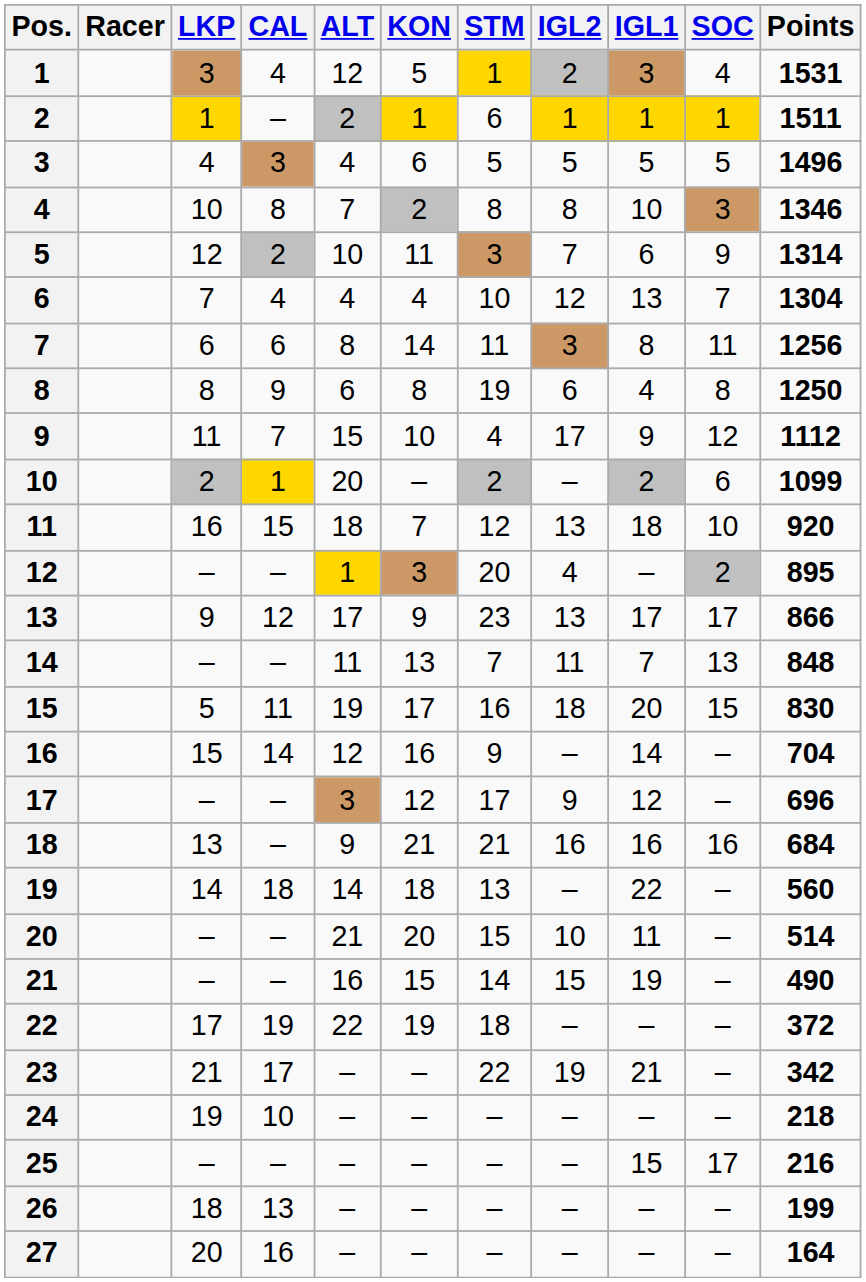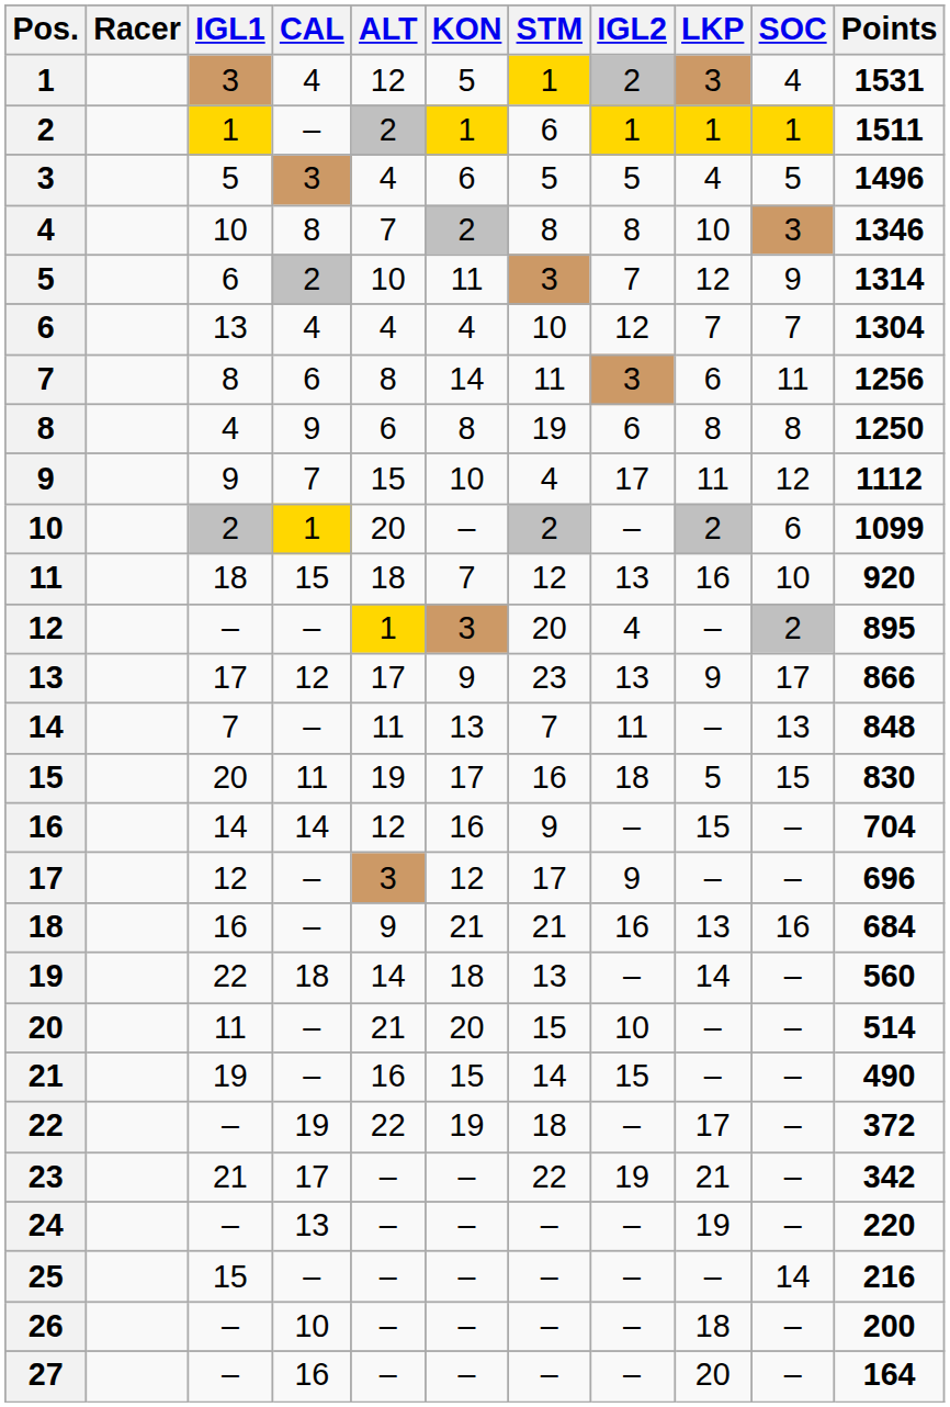columns swapped: LKP <-> IGL1
24 | CAL: 10 -> 13
24 | Points: 218 -> 220
25 | SOC: 17 -> 14
26 | CAL: 13 -> 10
26 | Points: 199 -> 200
